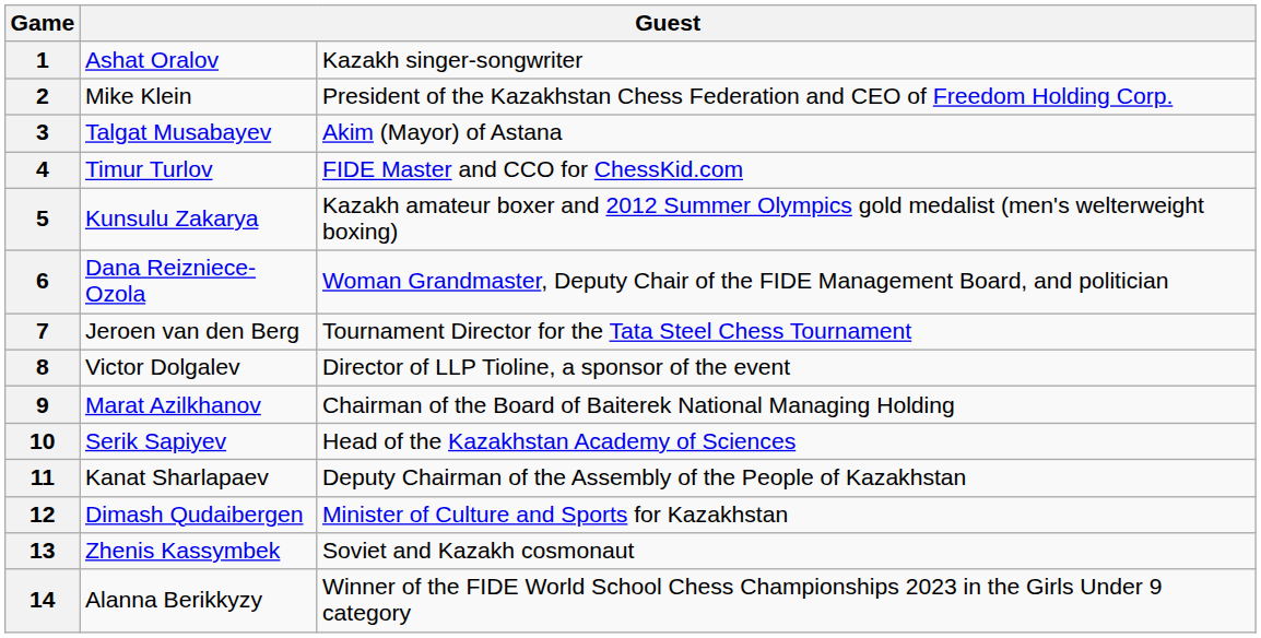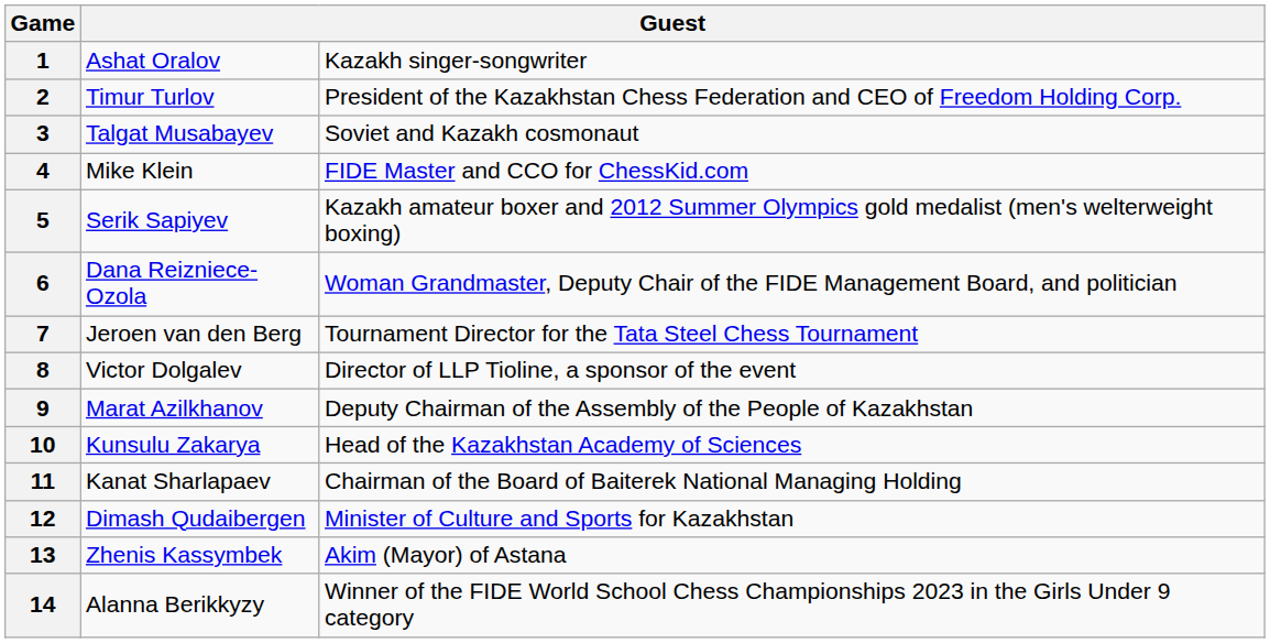2 | column 2: Mike Klein -> Timur Turlov
3 | column 3: Akim (Mayor) of Astana -> Soviet and Kazakh cosmonaut
4 | column 2: Timur Turlov -> Mike Klein
5 | column 2: Kunsulu Zakarya -> Serik Sapiyev
9 | column 3: Chairman of the Board of Baiterek National Managing Holding -> Deputy Chairman of the Assembly of the People of Kazakhstan
10 | column 2: Serik Sapiyev -> Kunsulu Zakarya
11 | column 3: Deputy Chairman of the Assembly of the People of Kazakhstan -> Chairman of the Board of Baiterek National Managing Holding
13 | column 3: Soviet and Kazakh cosmonaut -> Akim (Mayor) of Astana
